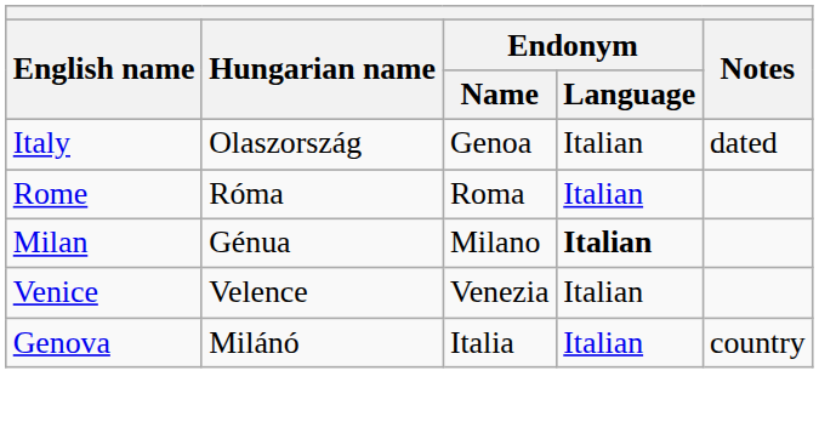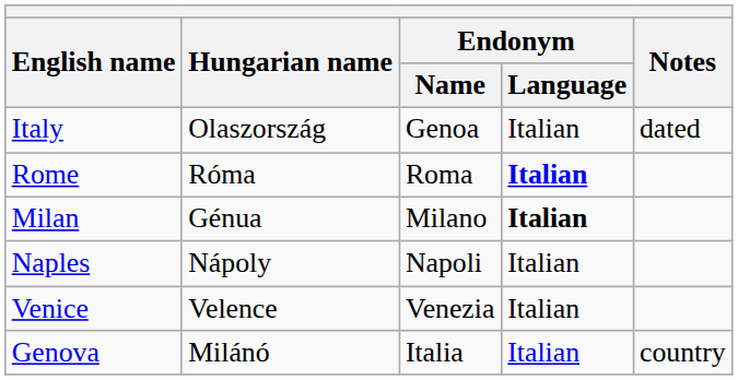Rome | Endonym / Language: normal -> bold
+ row: Naples | Nápoly | Napoli | Italian
